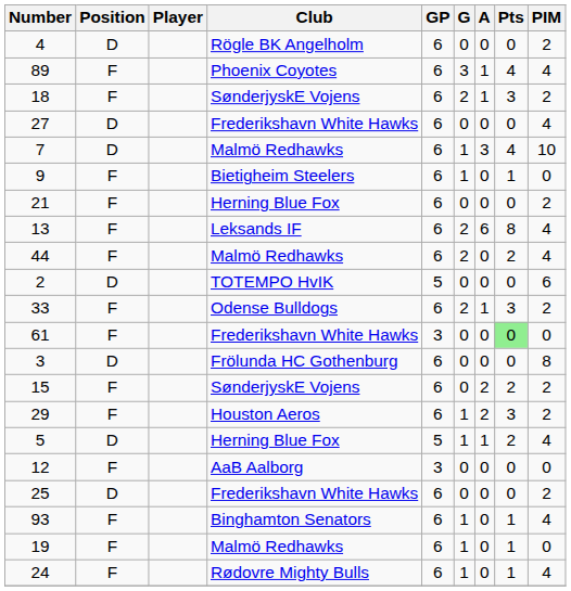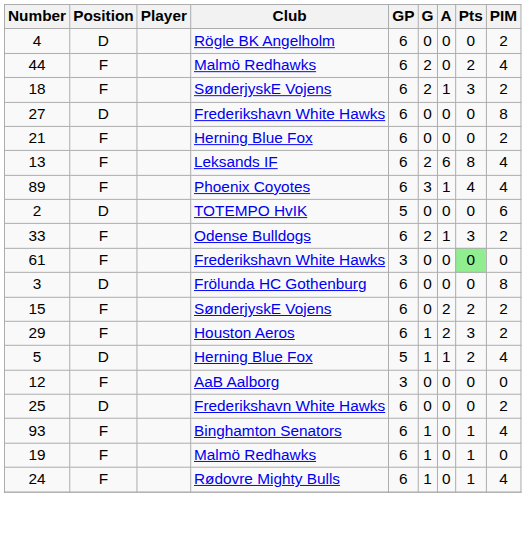rows swapped: 89 <-> 44
27 | PIM: 4 -> 8
- row: 7 | D | Malmö Redhawks | 6 | 1 | 3 | 4 | 10
- row: 9 | F | Bietigheim Steelers | 6 | 1 | 0 | 1 | 0
